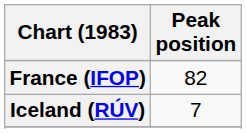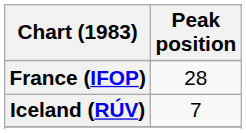France (IFOP) | Peak position: 82 -> 28
